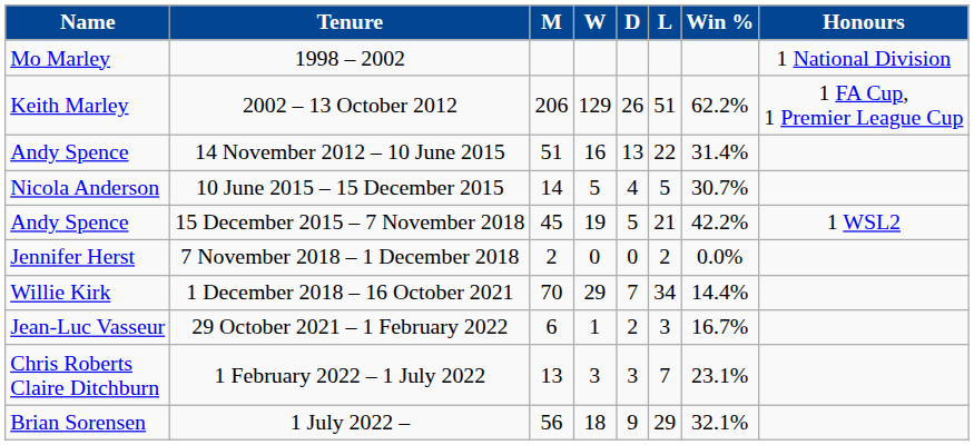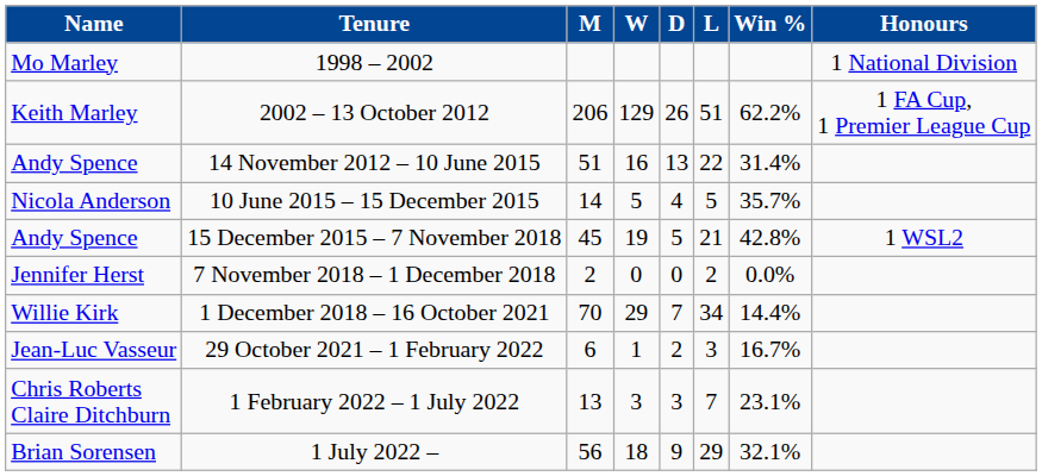10 June 2015 – 15 December 2015 | Win %: 30.7% -> 35.7%
15 December 2015 – 7 November 2018 | Win %: 42.2% -> 42.8%
